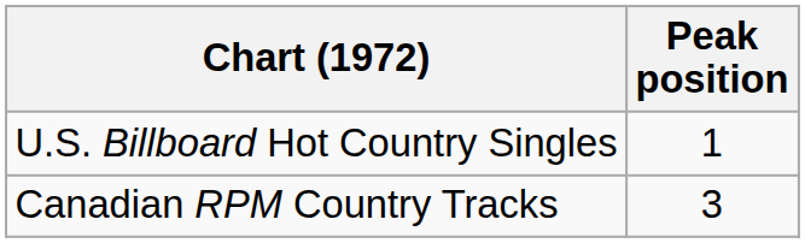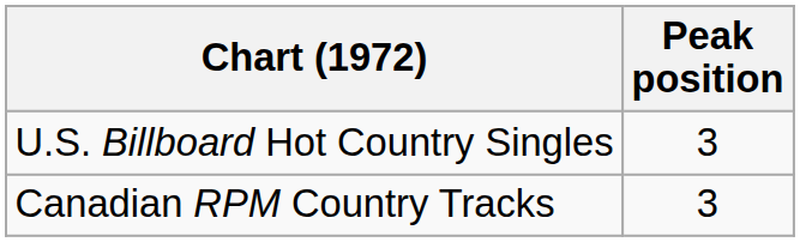U.S. Billboard Hot Country Singles | Peak position: 1 -> 3
